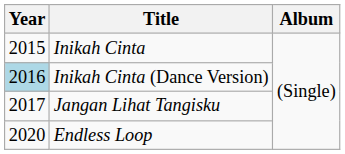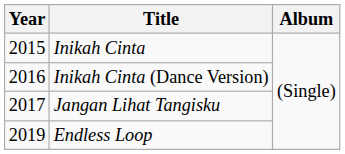Inikah Cinta (Dance Version) | Year: lightblue background -> no background
Endless Loop | Year: 2020 -> 2019
